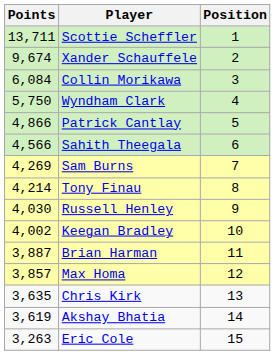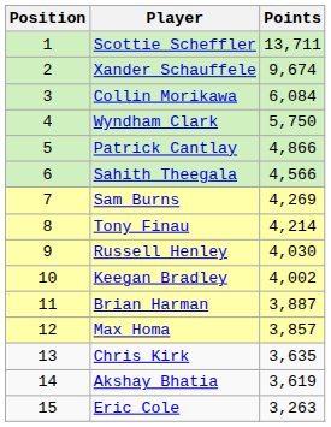columns swapped: Position <-> Points
